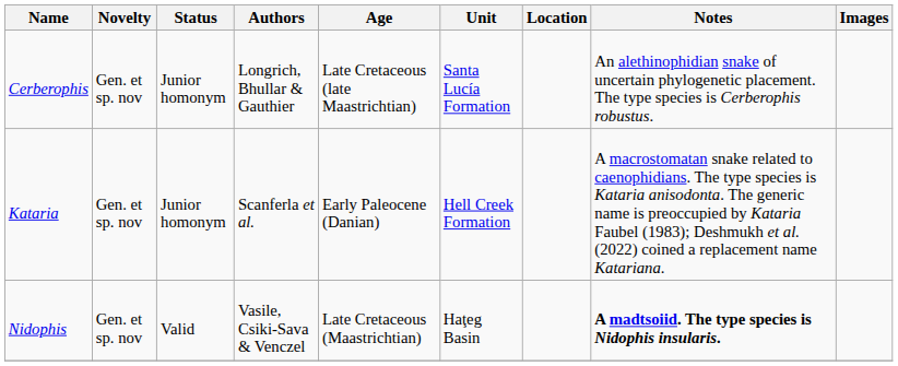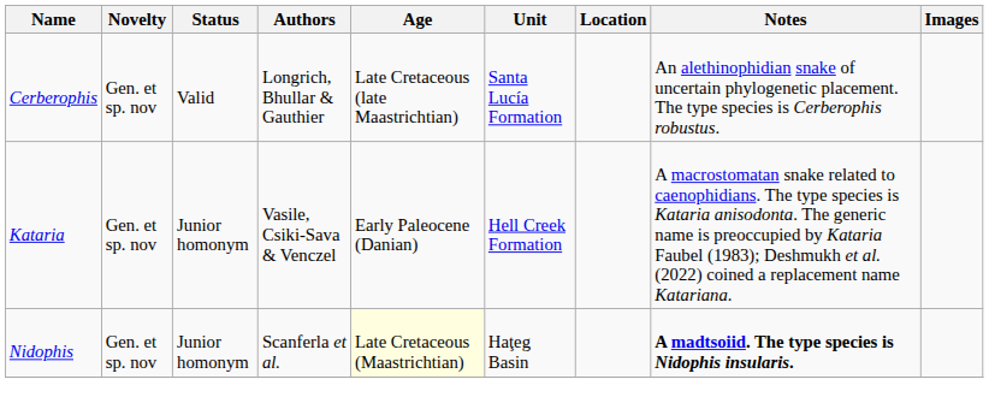Cerberophis | Status: Junior homonym -> Valid
Kataria | Authors: Scanferla et al. -> Vasile, Csiki-Sava & Venczel
Nidophis | Status: Valid -> Junior homonym
Nidophis | Authors: Vasile, Csiki-Sava & Venczel -> Scanferla et al.
Nidophis | Age: no background -> lightyellow background
